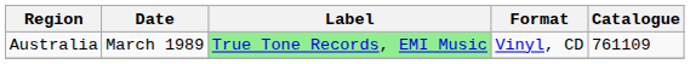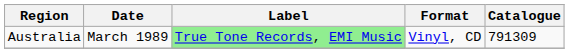Australia | Catalogue: 761109 -> 791309
